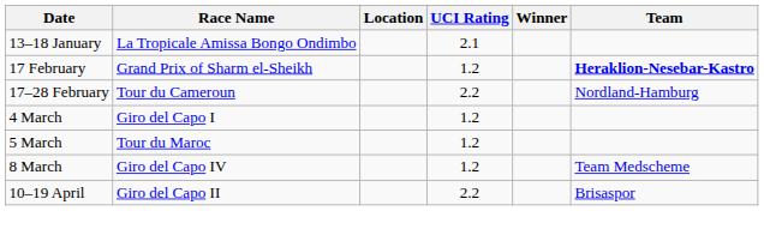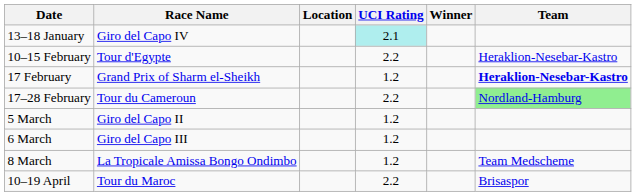13–18 January | Race Name: La Tropicale Amissa Bongo Ondimbo -> Giro del Capo IV
13–18 January | UCI Rating: no background -> paleturquoise background
+ row: 10–15 February | Tour d'Egypte | 2.2 | Heraklion-Nesebar-Kastro
17–28 February | Team: no background -> lightgreen background
- row: 4 March | Giro del Capo I | 1.2
5 March | Race Name: Tour du Maroc -> Giro del Capo II
+ row: 6 March | Giro del Capo III | 1.2
8 March | Race Name: Giro del Capo IV -> La Tropicale Amissa Bongo Ondimbo
10–19 April | Race Name: Giro del Capo II -> Tour du Maroc
